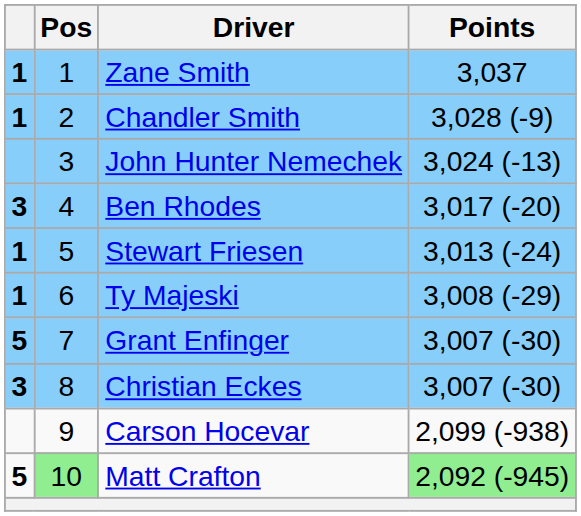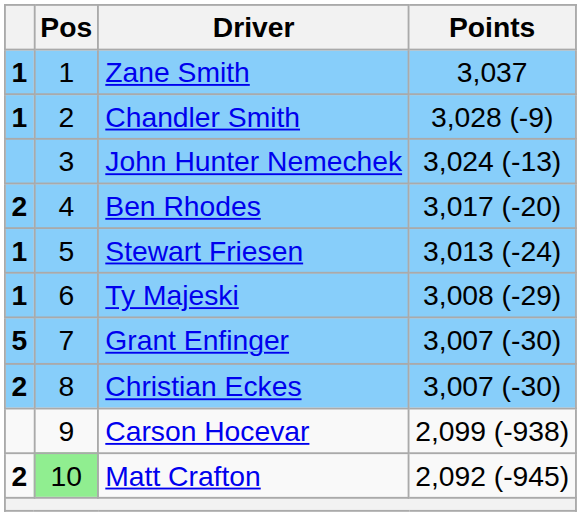Ben Rhodes | column 1: 3 -> 2
Christian Eckes | column 1: 3 -> 2
Matt Crafton | column 1: 5 -> 2
Matt Crafton | Points: lightgreen background -> no background
